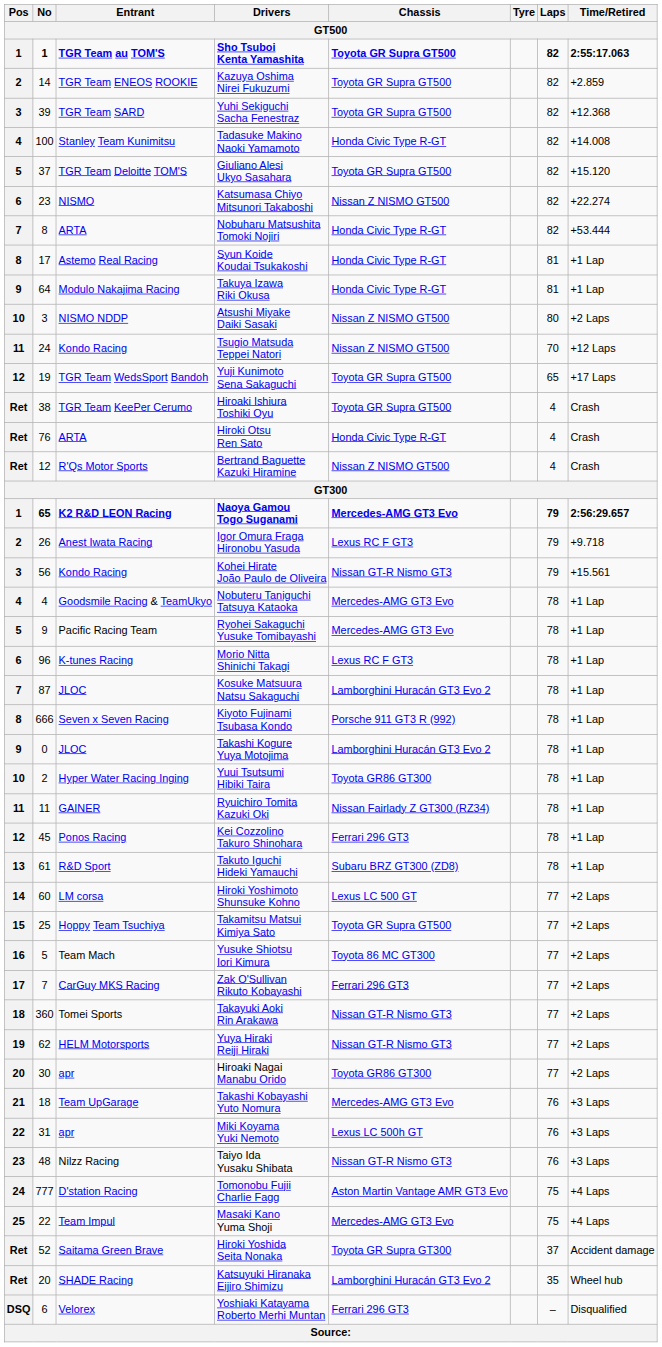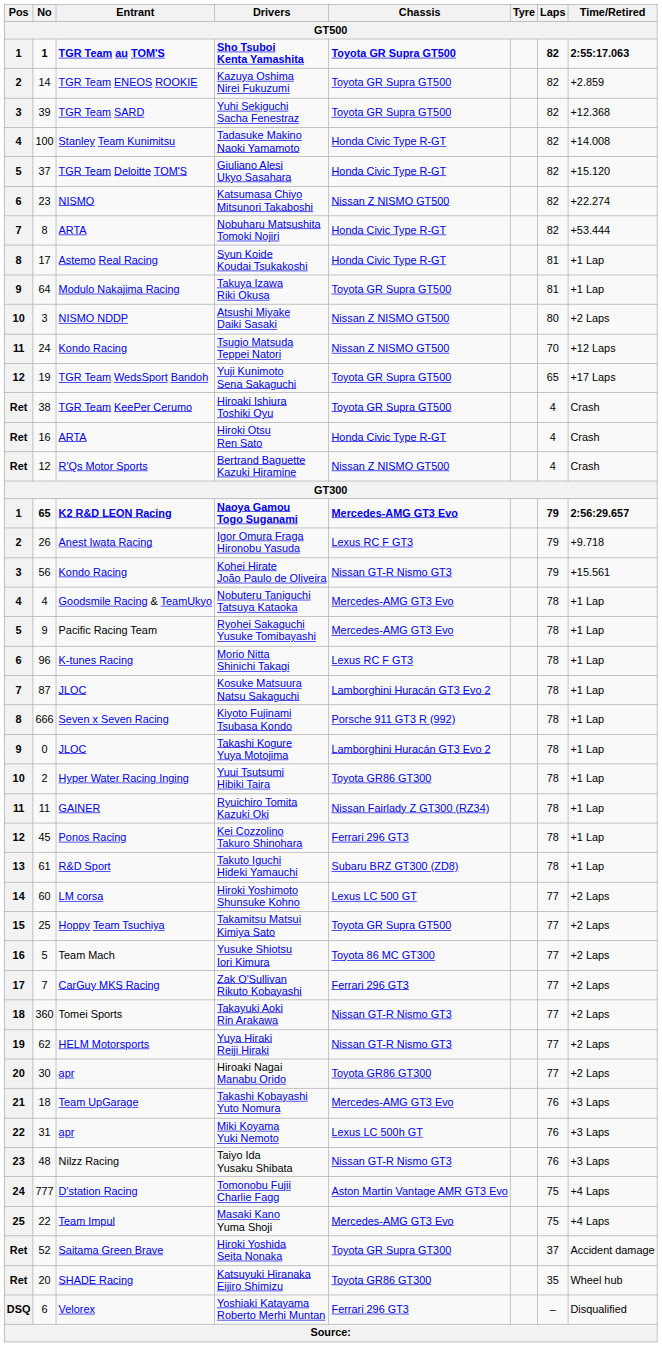Giuliano Alesi Ukyo Sasahara | Chassis: Toyota GR Supra GT500 -> Honda Civic Type R-GT
Takuya Izawa Riki Okusa | Chassis: Honda Civic Type R-GT -> Toyota GR Supra GT500
Hiroki Otsu Ren Sato | No: 76 -> 16
Katsuyuki Hiranaka Eijiro Shimizu | Chassis: Lamborghini Huracán GT3 Evo 2 -> Toyota GR86 GT300
